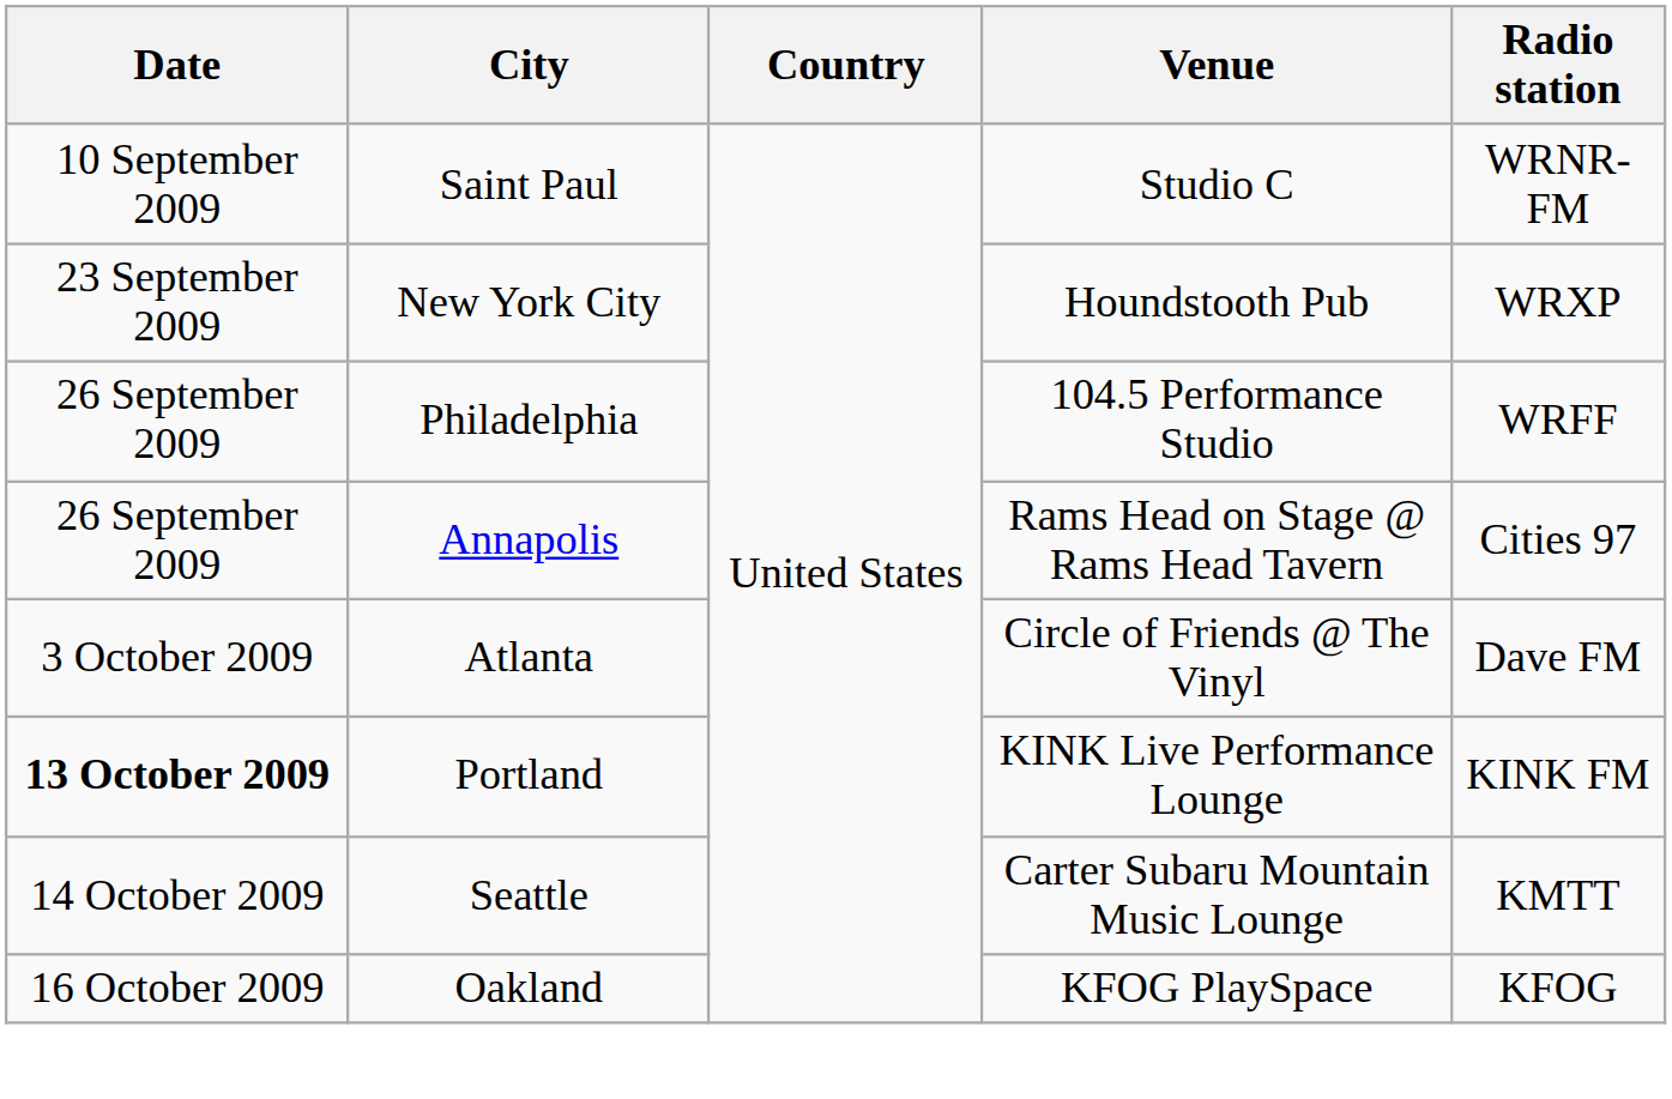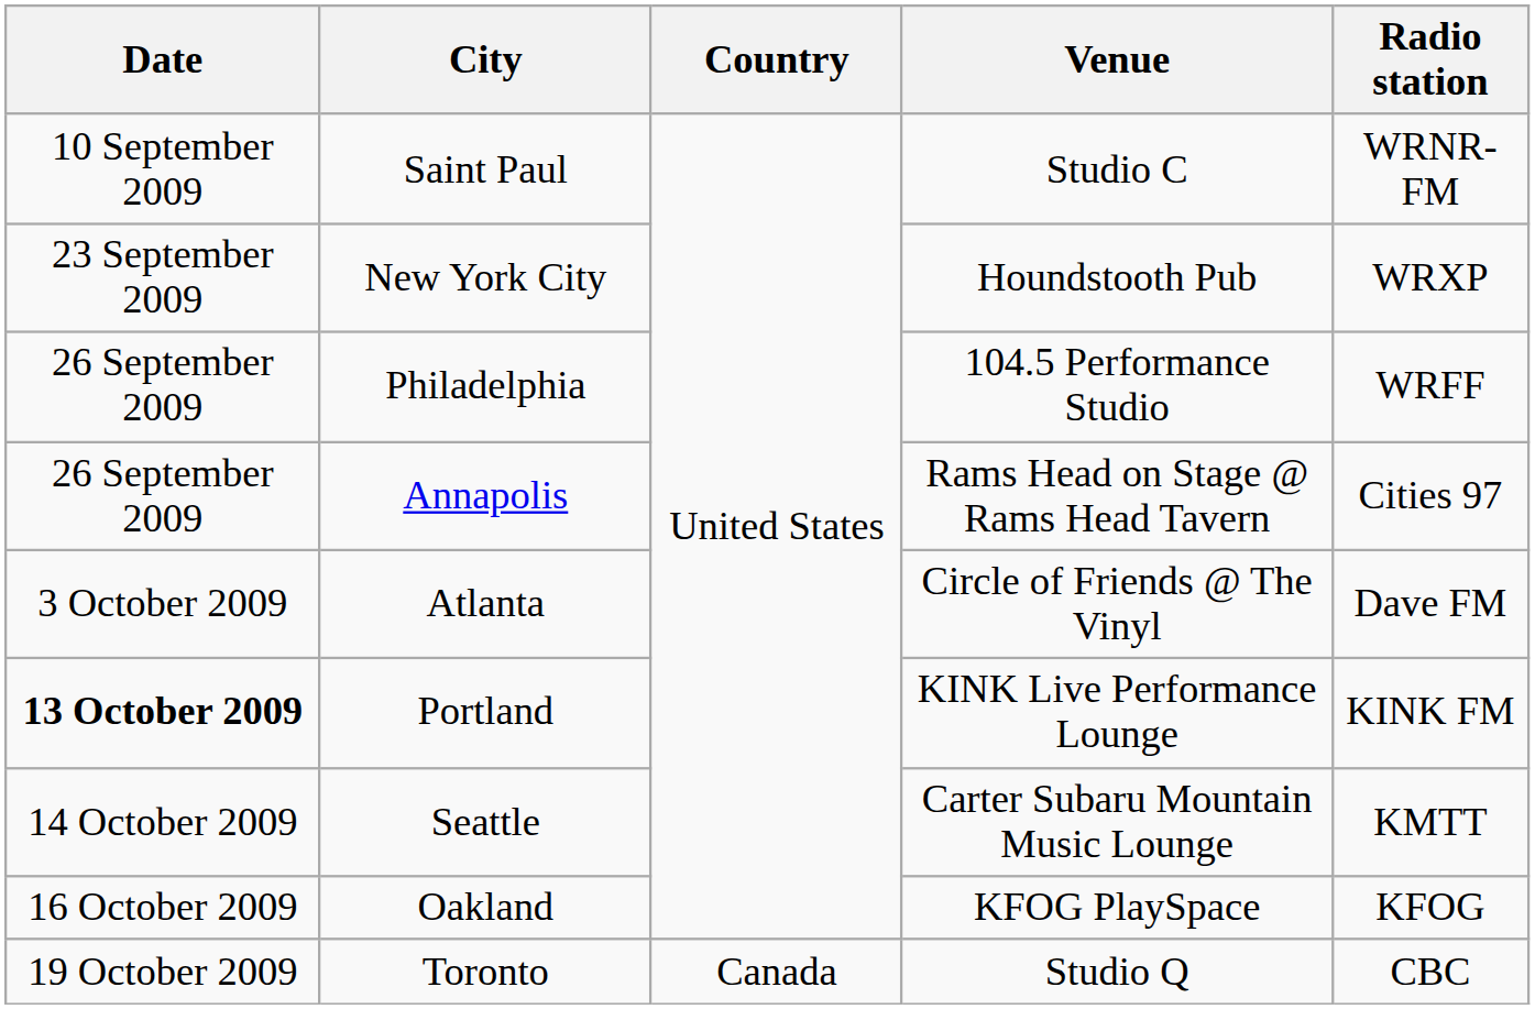+ row: 19 October 2009 | Toronto | Canada | Studio Q | CBC
